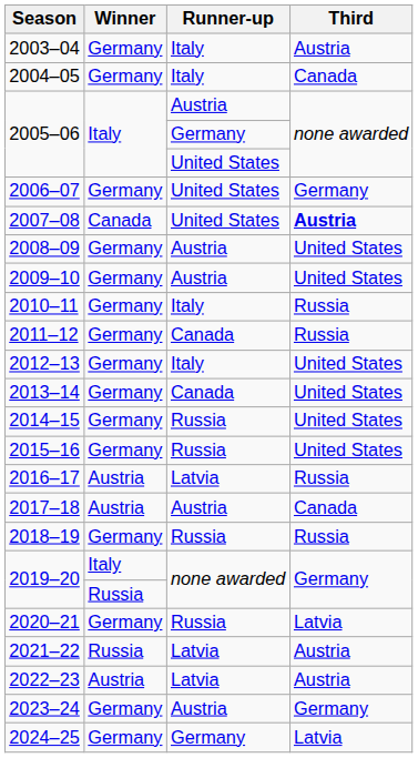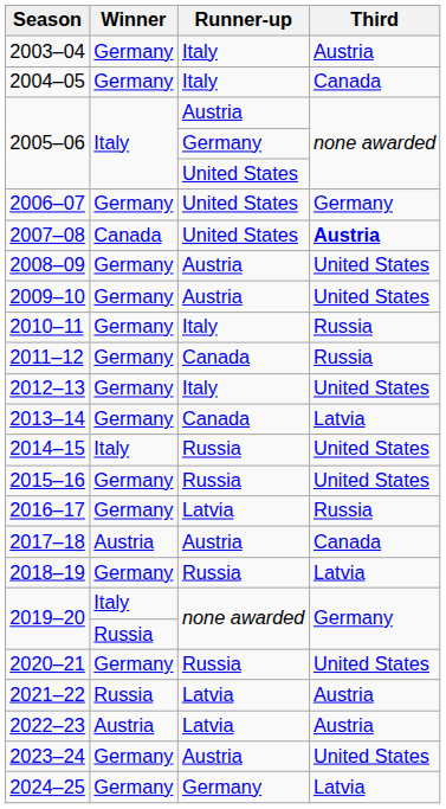2013–14 | Third: United States -> Latvia
2014–15 | Winner: Germany -> Italy
2016–17 | Winner: Austria -> Germany
2018–19 | Third: Russia -> Latvia
2020–21 | Third: Latvia -> United States
2023–24 | Third: Germany -> United States
